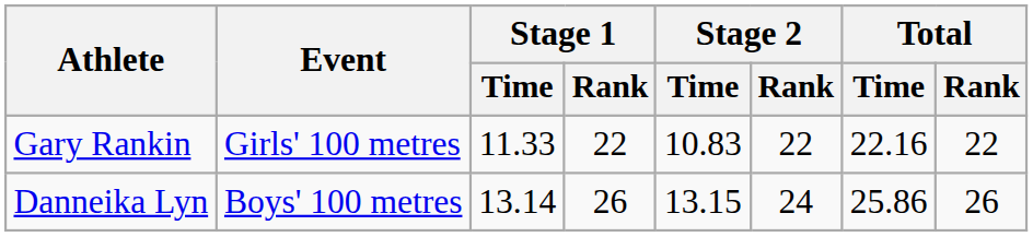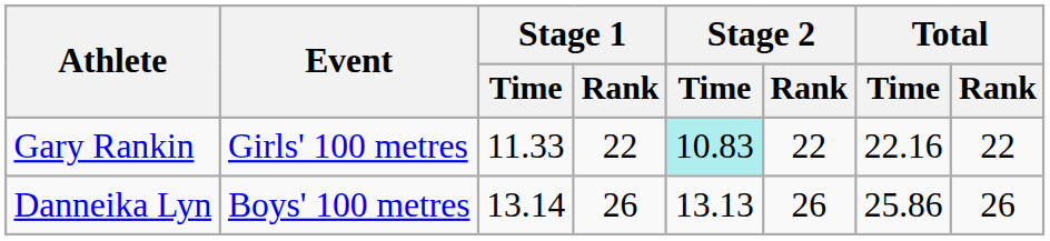Gary Rankin | Stage 2 / Time: no background -> paleturquoise background
Danneika Lyn | Stage 2 / Time: 13.15 -> 13.13
Danneika Lyn | Stage 2 / Rank: 24 -> 26
